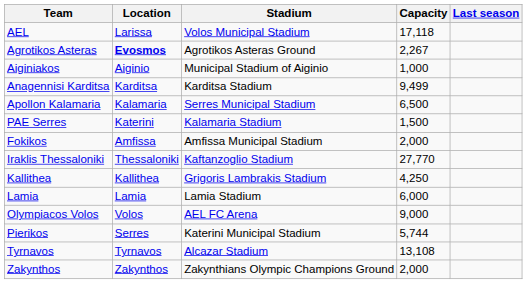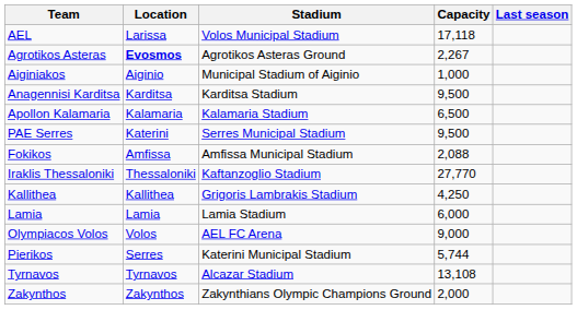Anagennisi Karditsa | Capacity: 9,499 -> 9,500
Apollon Kalamaria | Stadium: Serres Municipal Stadium -> Kalamaria Stadium
PAE Serres | Stadium: Kalamaria Stadium -> Serres Municipal Stadium
PAE Serres | Capacity: 1,500 -> 9,500
Fokikos | Capacity: 2,000 -> 2,088
